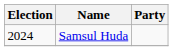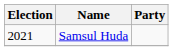Samsul Huda | Election: 2024 -> 2021
